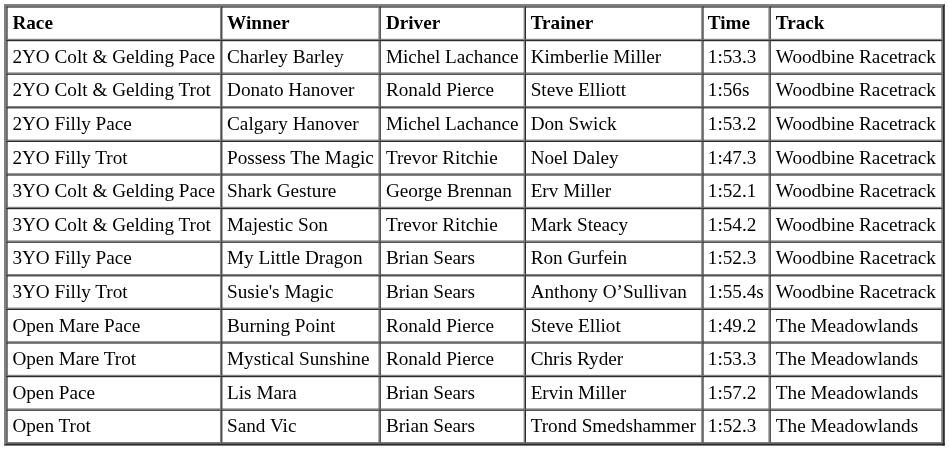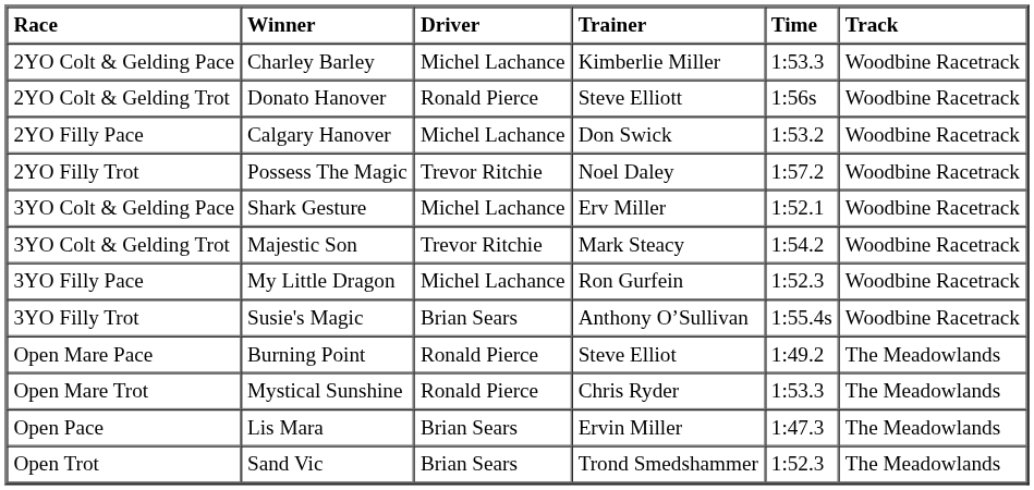2YO Filly Trot | Time: 1:47.3 -> 1:57.2
3YO Colt & Gelding Pace | Driver: George Brennan -> Michel Lachance
3YO Filly Pace | Driver: Brian Sears -> Michel Lachance
Open Pace | Time: 1:57.2 -> 1:47.3
